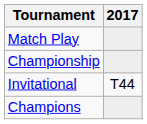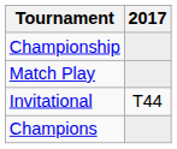rows swapped: Championship <-> Match Play
